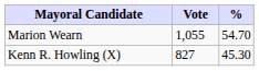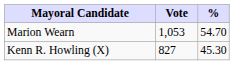Marion Wearn | Vote: 1,055 -> 1,053
